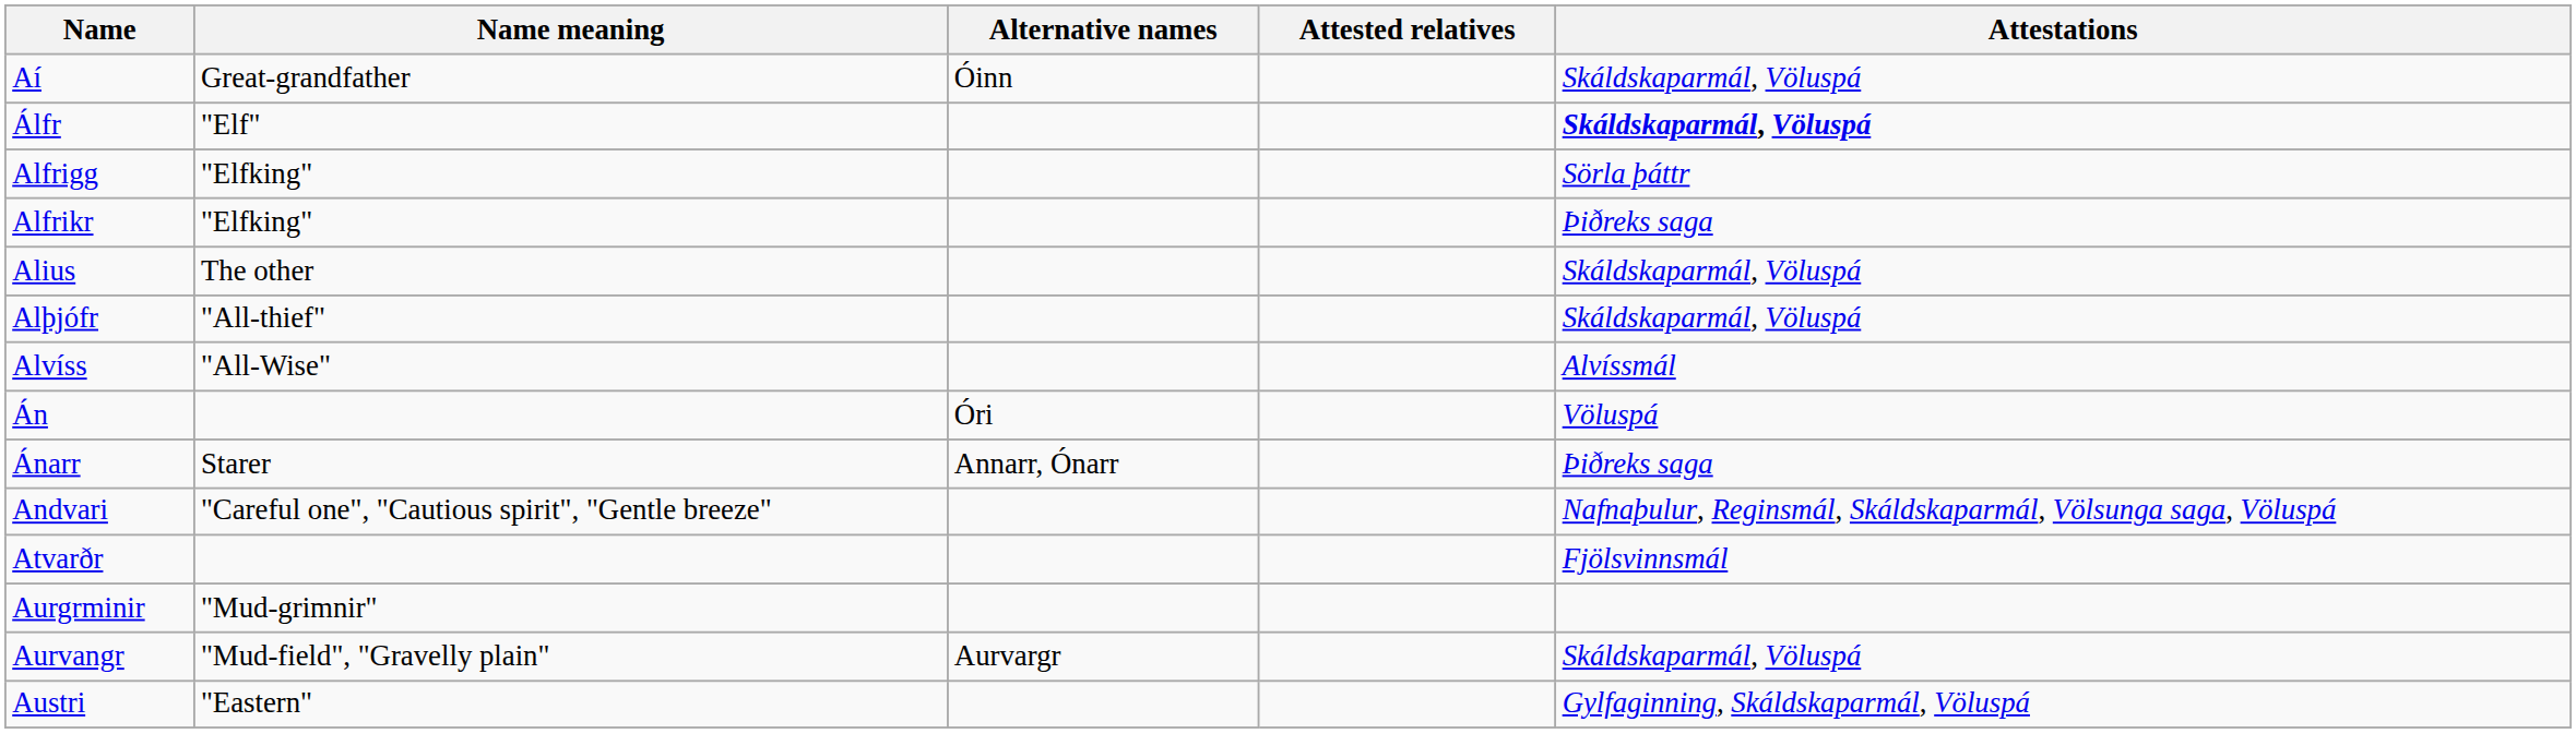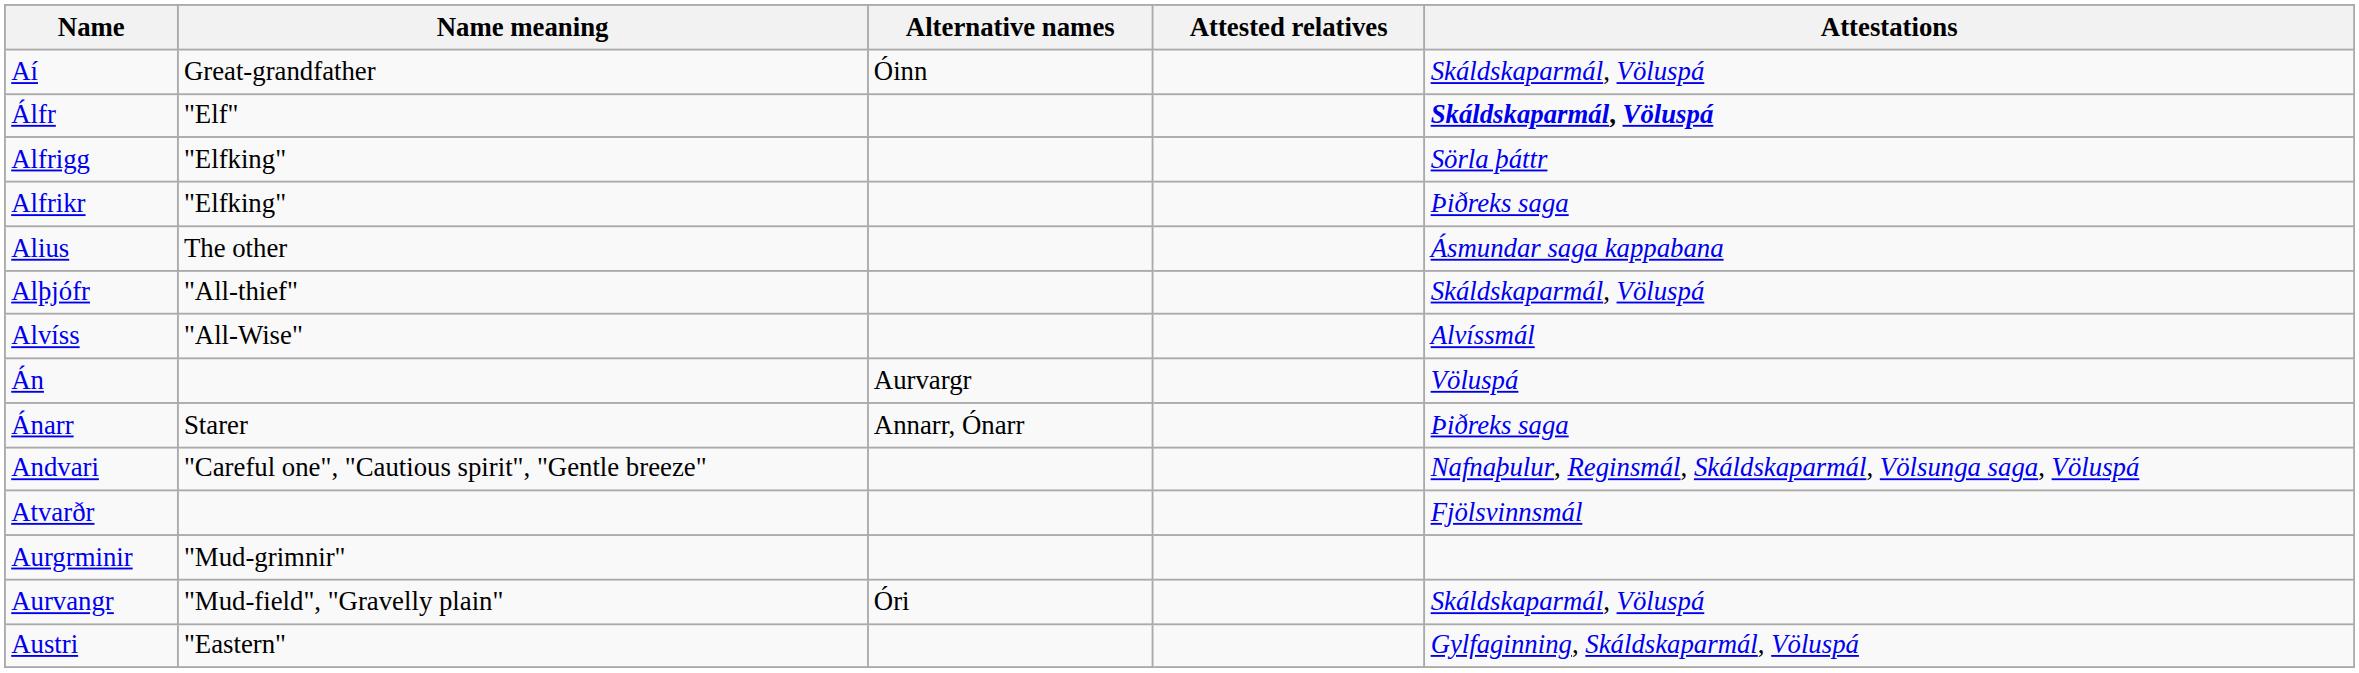Alius | Attestations: Skáldskaparmál, Völuspá -> Ásmundar saga kappabana
Án | Alternative names: Óri -> Aurvargr
Aurvangr | Alternative names: Aurvargr -> Óri
